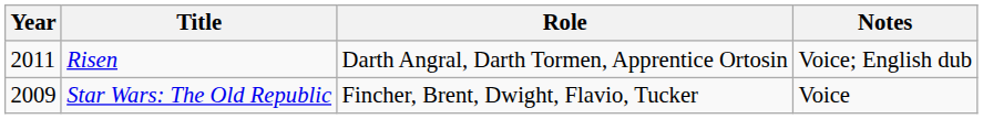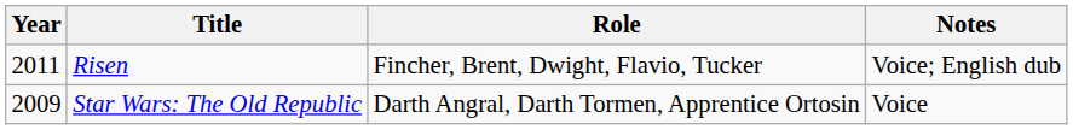Risen | Role: Darth Angral, Darth Tormen, Apprentice Ortosin -> Fincher, Brent, Dwight, Flavio, Tucker
Star Wars: The Old Republic | Role: Fincher, Brent, Dwight, Flavio, Tucker -> Darth Angral, Darth Tormen, Apprentice Ortosin
